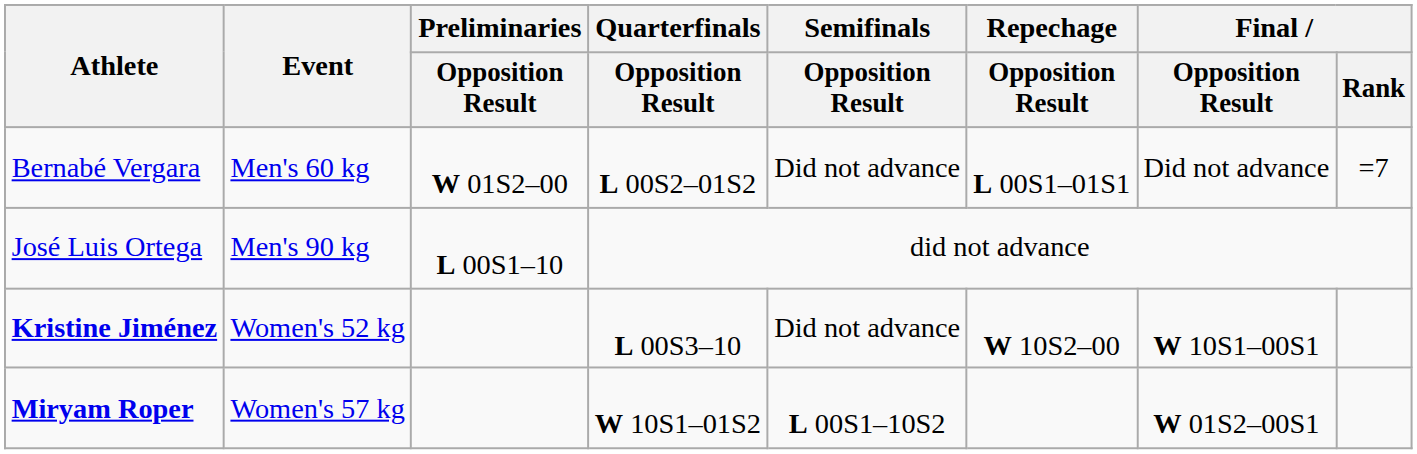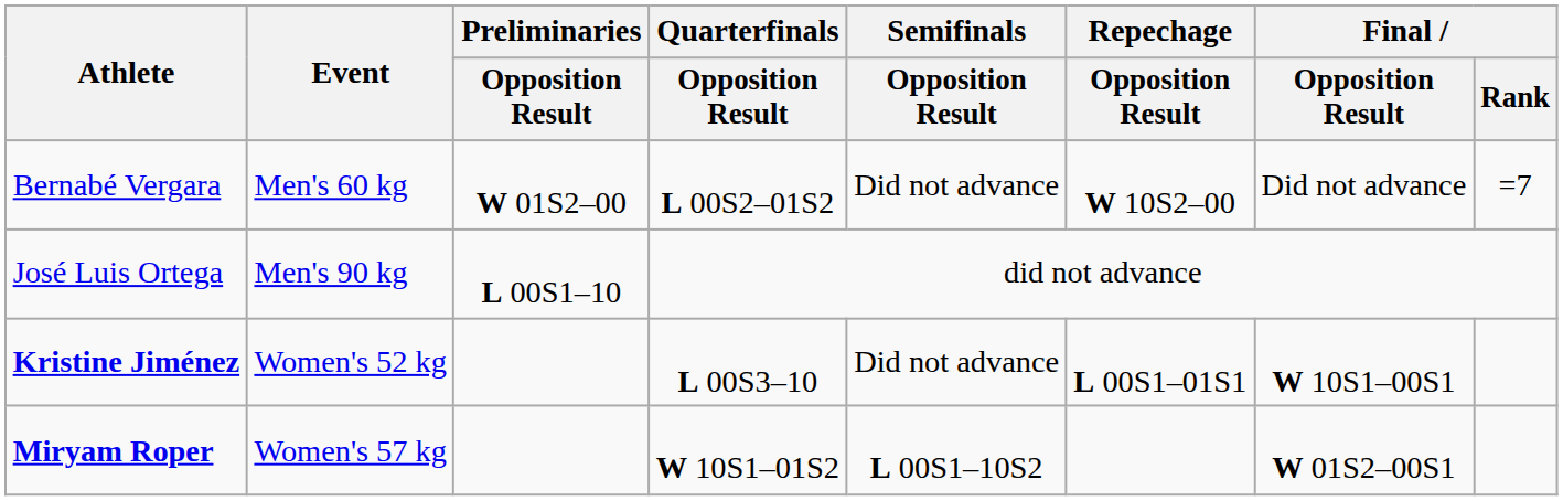Bernabé Vergara | Repechage / Opposition Result: L 00S1–01S1 -> W 10S2–00
Kristine Jiménez | Repechage / Opposition Result: W 10S2–00 -> L 00S1–01S1
